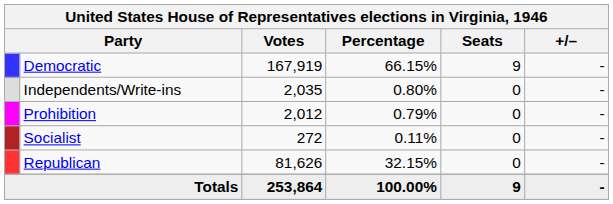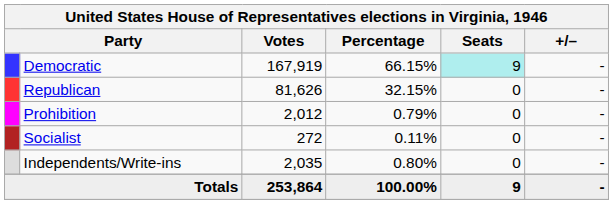Democratic | Seats: no background -> paleturquoise background
rows swapped: Republican <-> Independents/Write-ins
